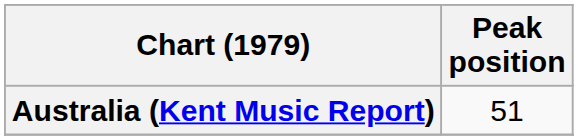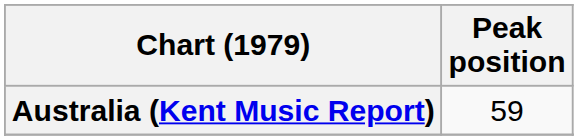Australia (Kent Music Report) | Peak position: 51 -> 59
